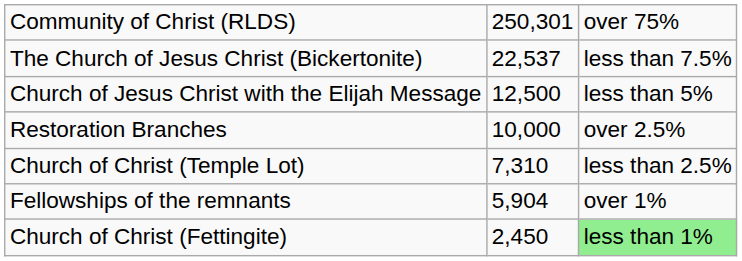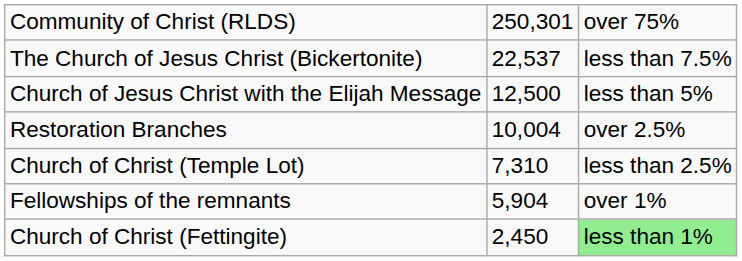Restoration Branches | column 2: 10,000 -> 10,004
